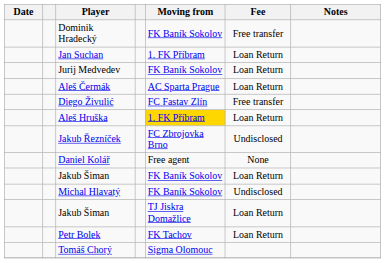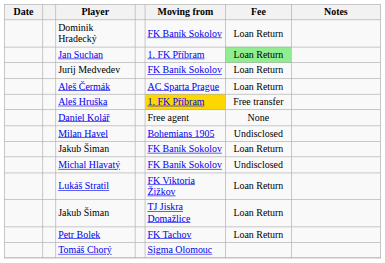Dominik Hradecký | Fee: Free transfer -> Loan Return
Jan Suchan | Fee: no background -> lightgreen background
- row: Diego Živulić | FC Fastav Zlín | Free transfer
Aleš Hruška | Fee: Loan Return -> Free transfer
- row: Jakub Řezníček | FC Zbrojovka Brno | Undisclosed
+ row: Milan Havel | Bohemians 1905 | Undisclosed
+ row: Lukáš Stratil | FK Viktoria Žižkov | Loan Return
